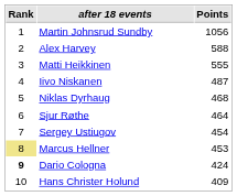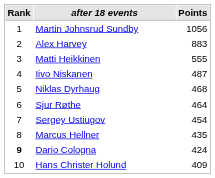Alex Harvey | Points: 588 -> 883
Marcus Hellner | Rank: khaki background -> no background
Marcus Hellner | Points: 453 -> 435
